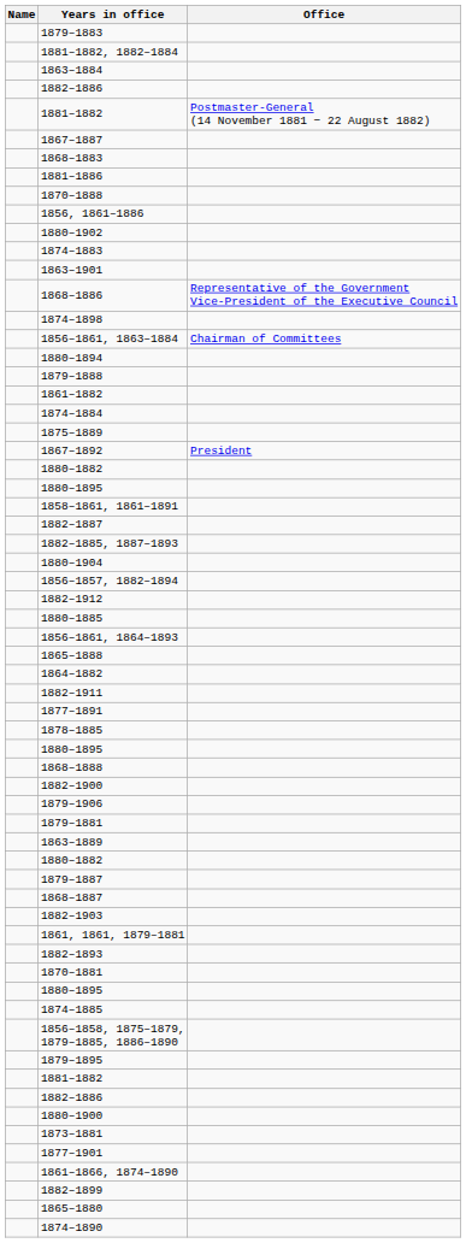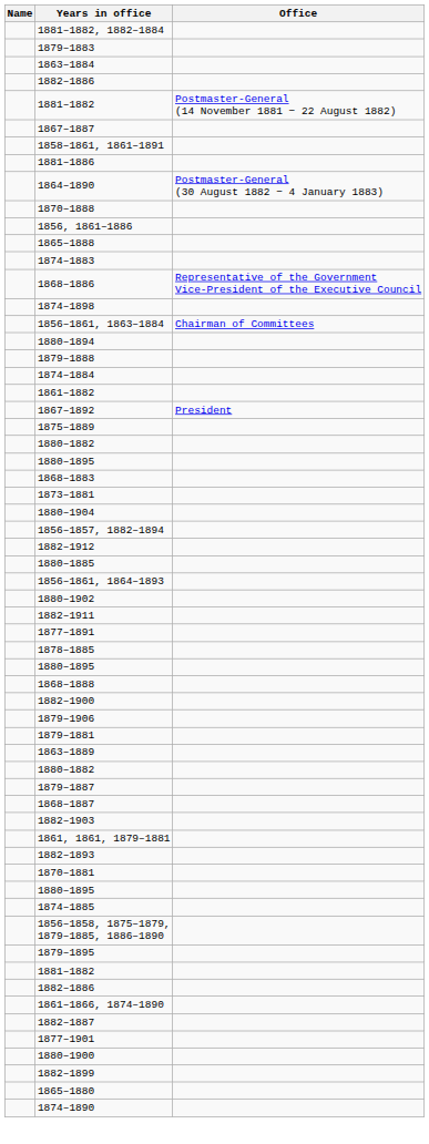rows swapped: 1881–1882, 1882–1884 <-> 1879–1883
rows swapped: 1858–1861, 1861–1891 <-> 1868–1883
+ row: 1864–1890 | Postmaster-General (30 August 1882 − 4 January 1883)
rows swapped: 1865–1888 <-> 1880–1902
- row: 1863–1901
rows swapped: 1874–1884 <-> 1861–1882
rows swapped: 1875–1889 <-> 1867–1892
rows swapped: 1873–1881 <-> 1882–1887
- row: 1882–1885, 1887–1893
- row: 1864–1882
rows swapped: 1880–1900 <-> 1861–1866, 1874–1890
